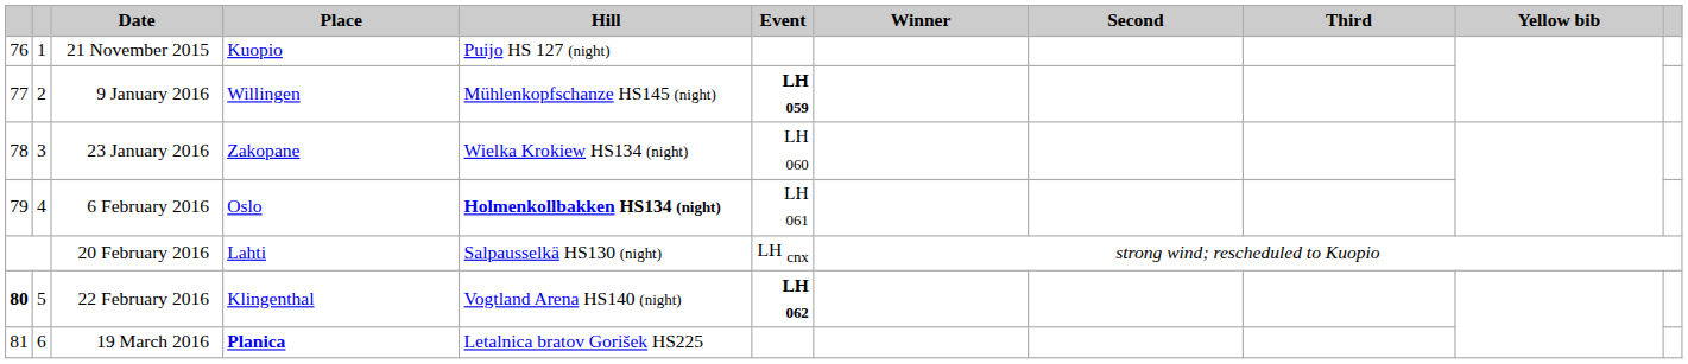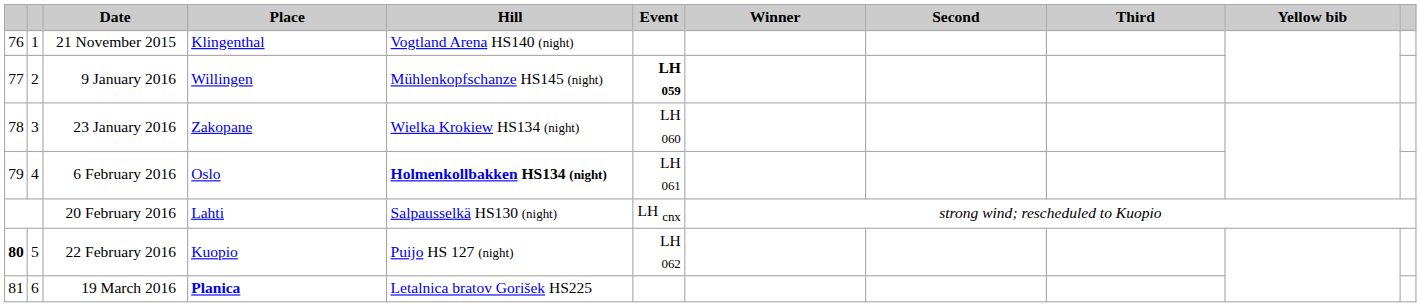21 November 2015 | Place: Kuopio -> Klingenthal
21 November 2015 | Hill: Puijo HS 127 (night) -> Vogtland Arena HS140 (night)
22 February 2016 | Place: Klingenthal -> Kuopio
22 February 2016 | Hill: Vogtland Arena HS140 (night) -> Puijo HS 127 (night)
22 February 2016 | Event: bold -> normal
